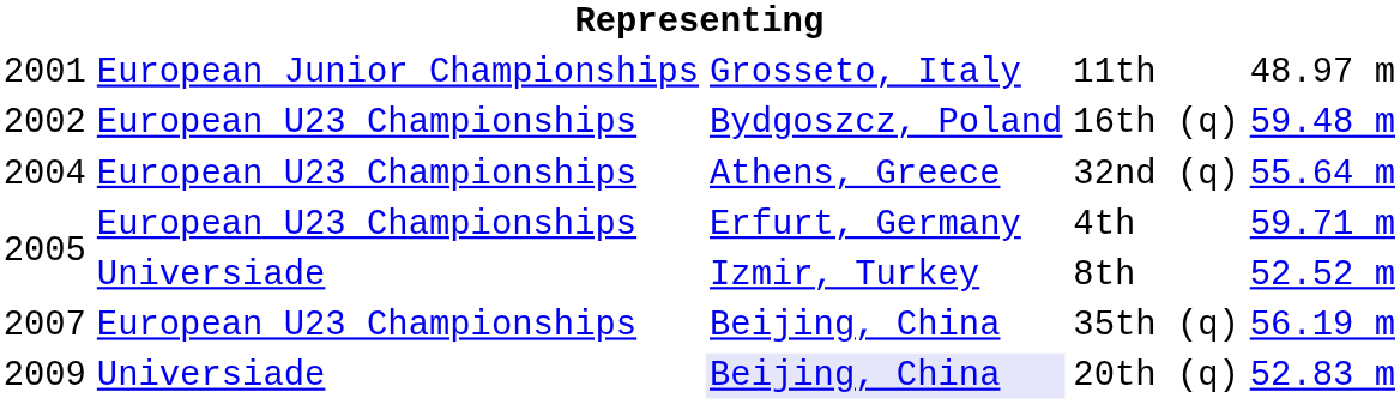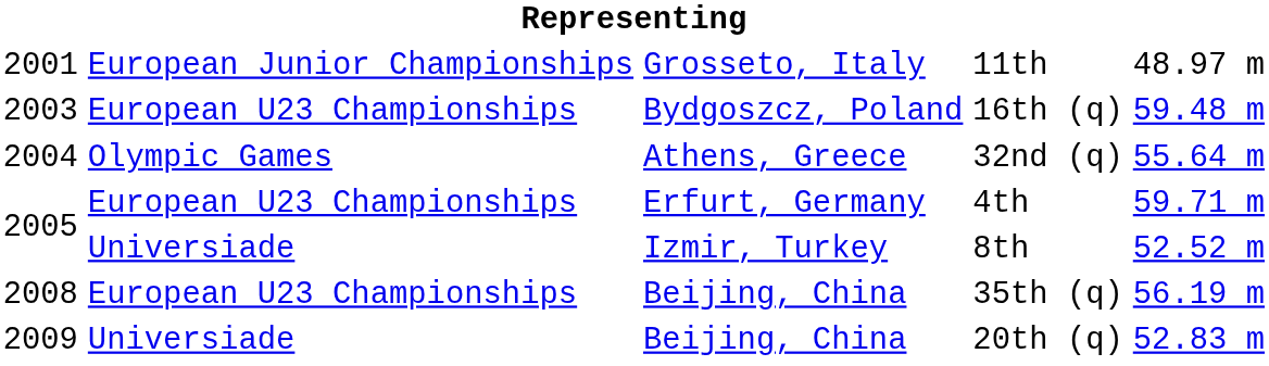16th (q) | column 1: 2002 -> 2003
32nd (q) | column 2: European U23 Championships -> Olympic Games
35th (q) | column 1: 2007 -> 2008
20th (q) | column 3: lavender background -> no background
